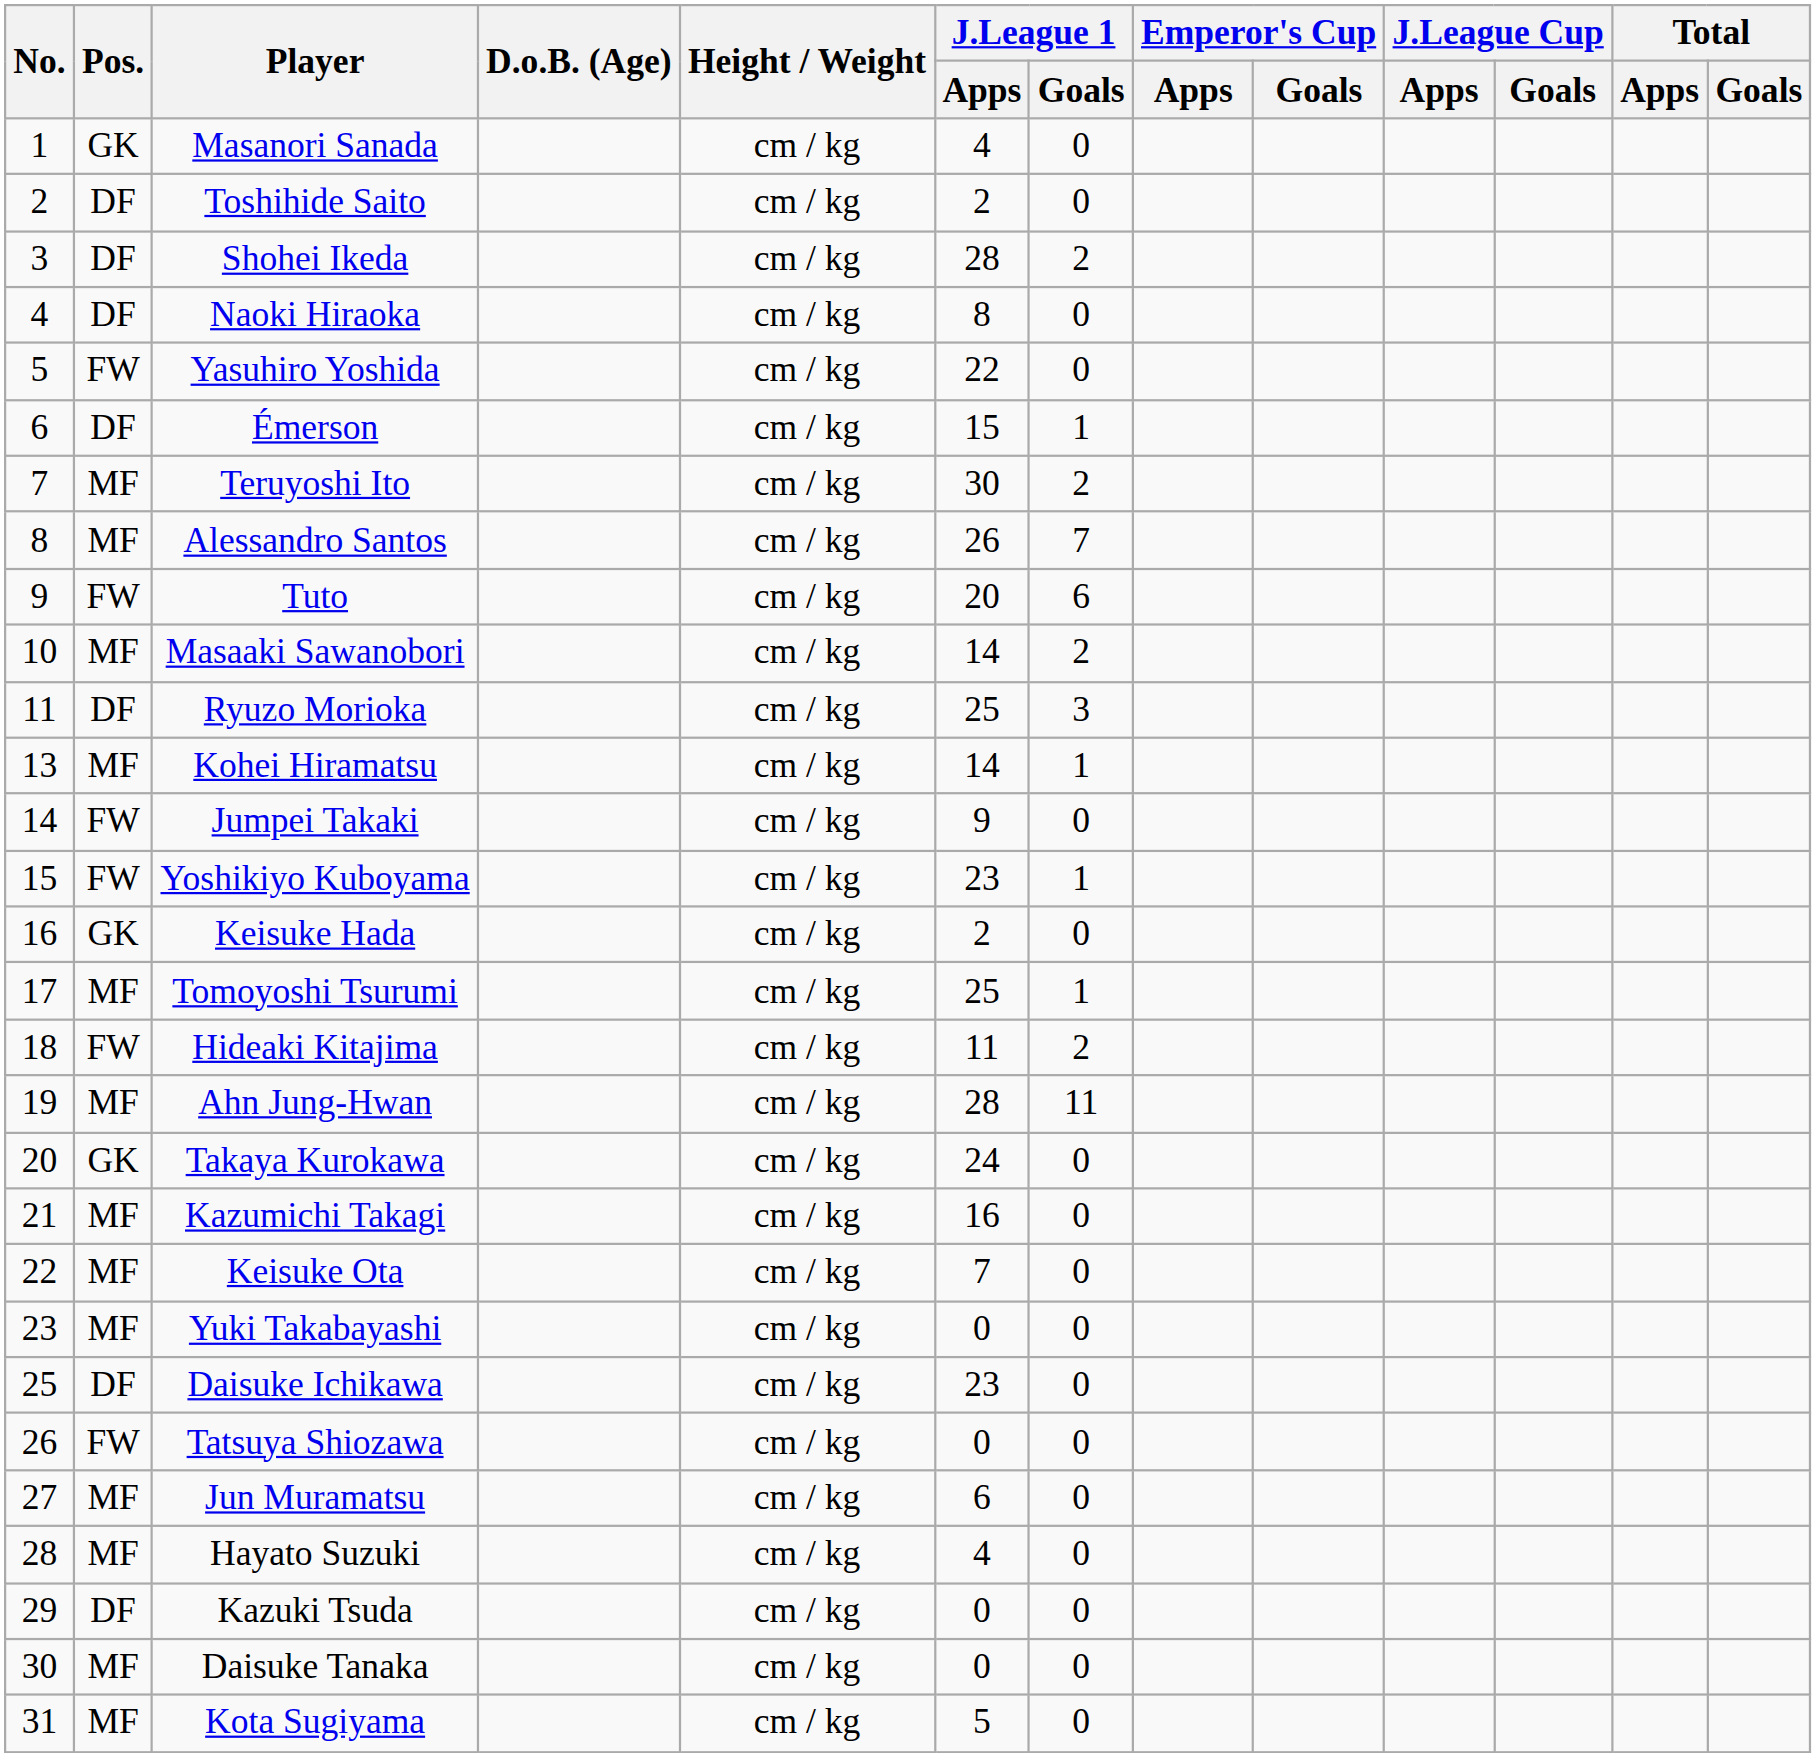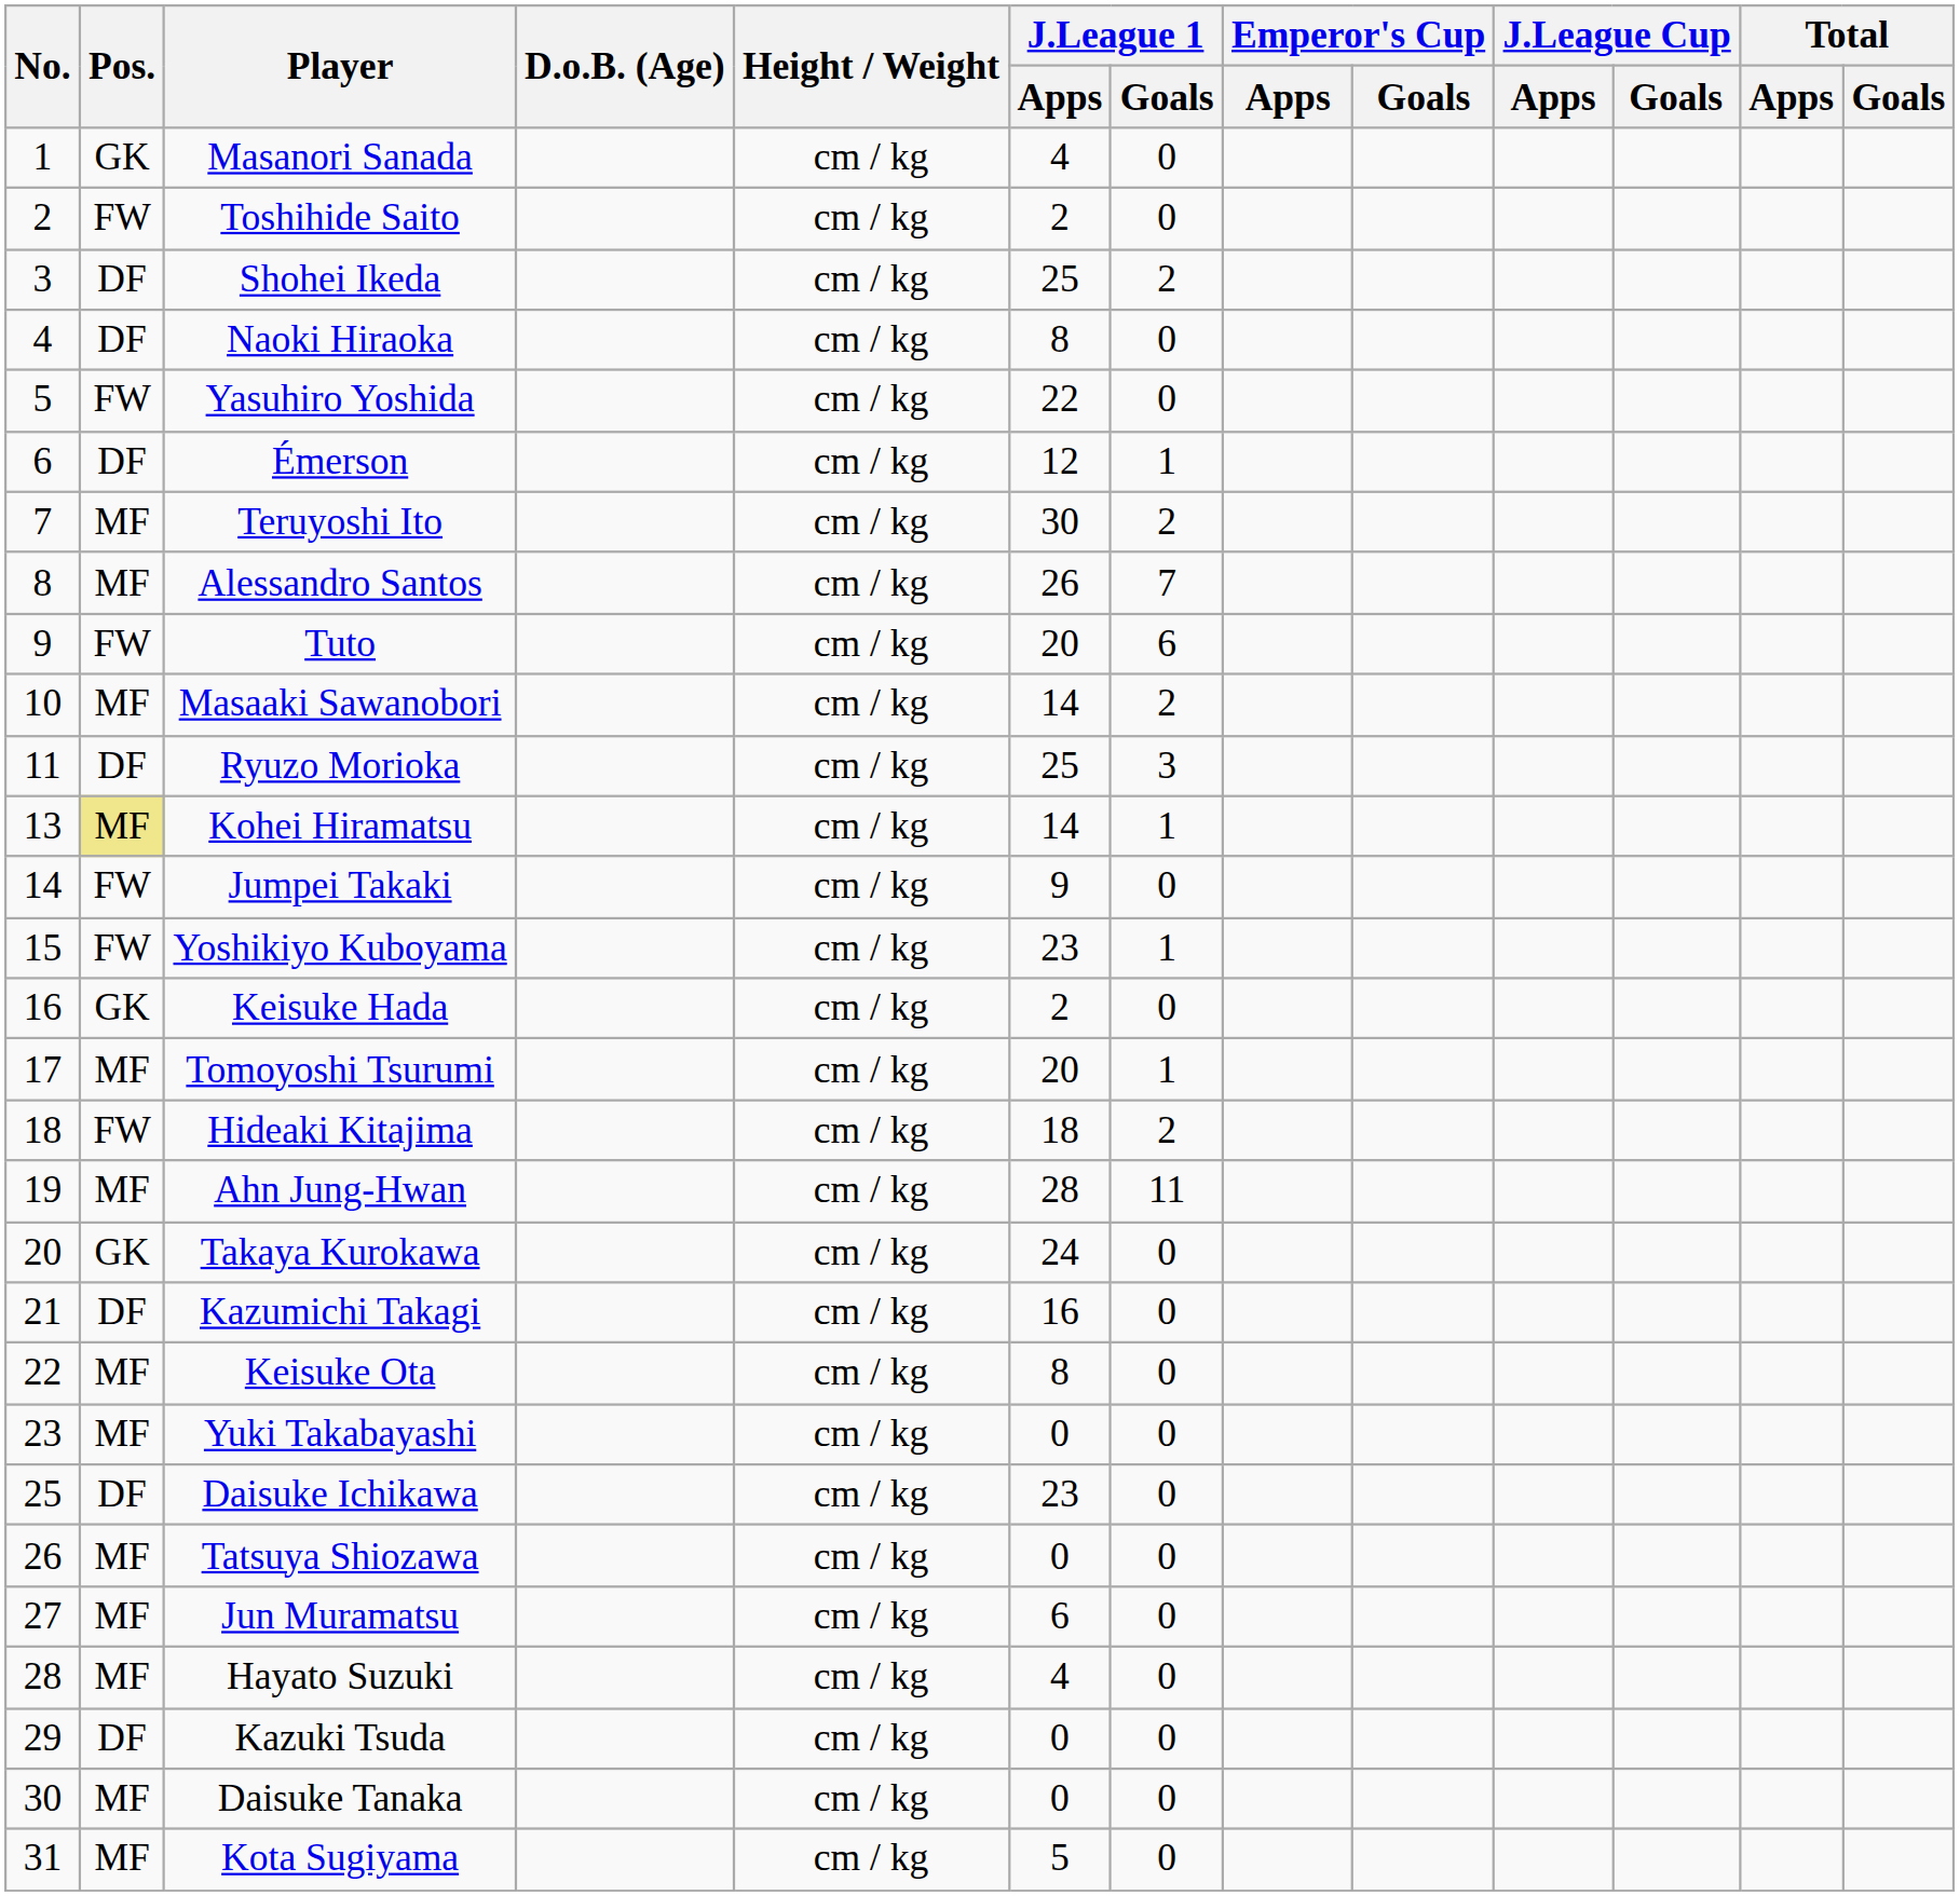Toshihide Saito | Pos.: DF -> FW
Shohei Ikeda | J.League 1 / Apps: 28 -> 25
Émerson | J.League 1 / Apps: 15 -> 12
Kohei Hiramatsu | Pos.: no background -> khaki background
Tomoyoshi Tsurumi | J.League 1 / Apps: 25 -> 20
Hideaki Kitajima | J.League 1 / Apps: 11 -> 18
Kazumichi Takagi | Pos.: MF -> DF
Keisuke Ota | J.League 1 / Apps: 7 -> 8
Tatsuya Shiozawa | Pos.: FW -> MF
